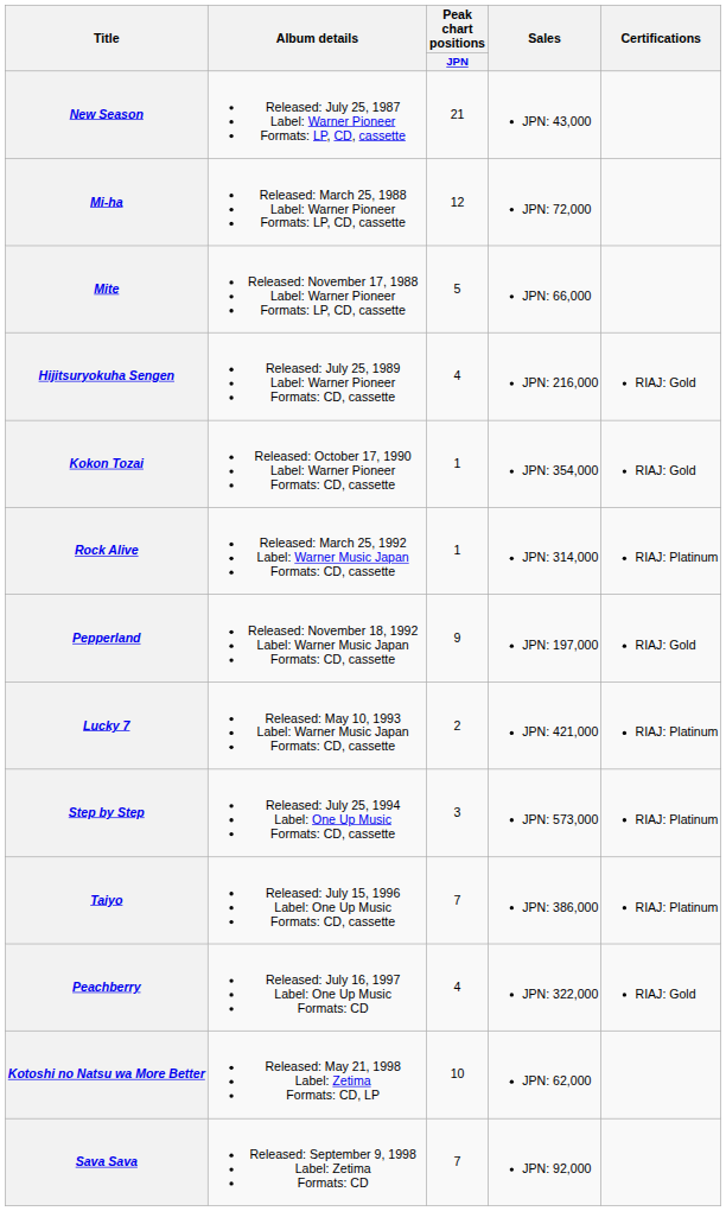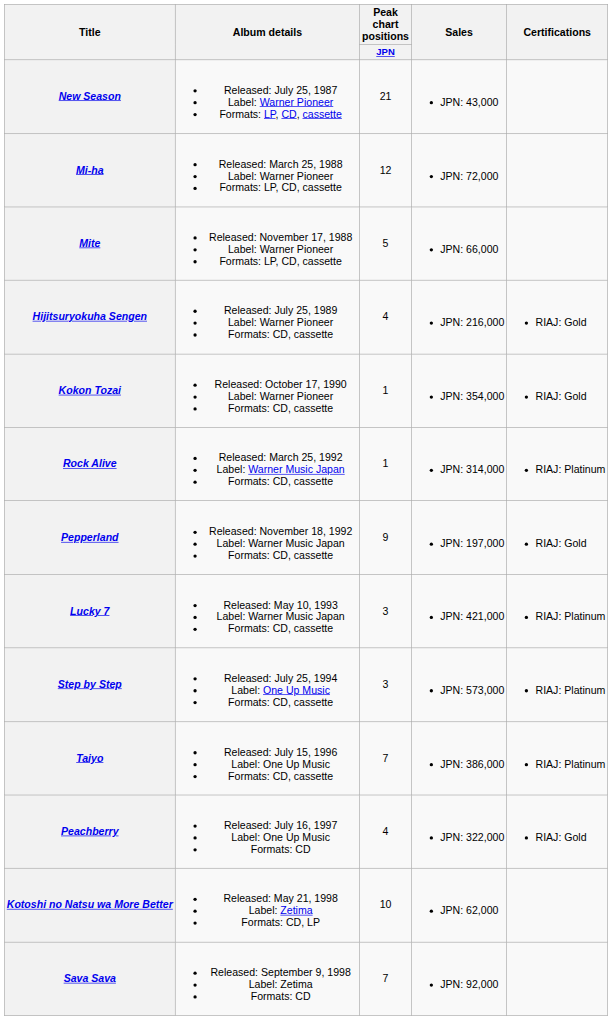Lucky 7 | Peak chart positions / JPN: 2 -> 3
